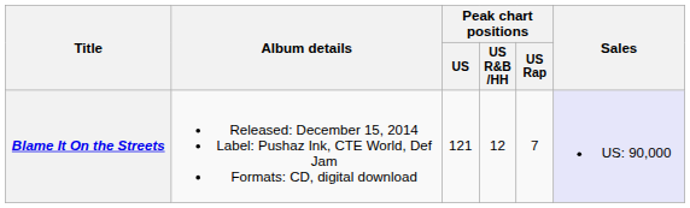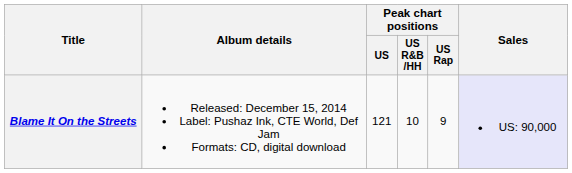Blame It On the Streets | Peak chart positions / US R&B /HH: 12 -> 10
Blame It On the Streets | Peak chart positions / US Rap: 7 -> 9
